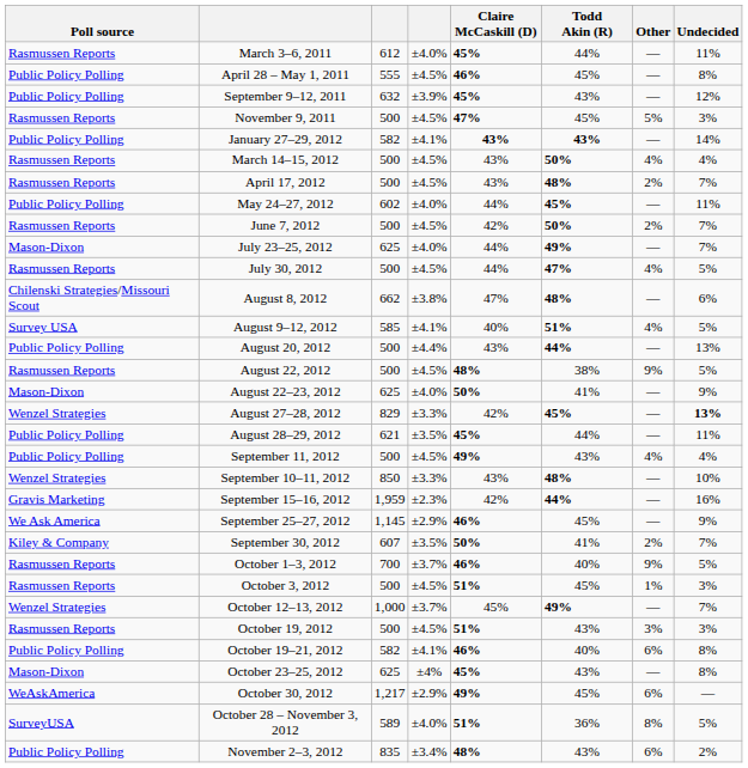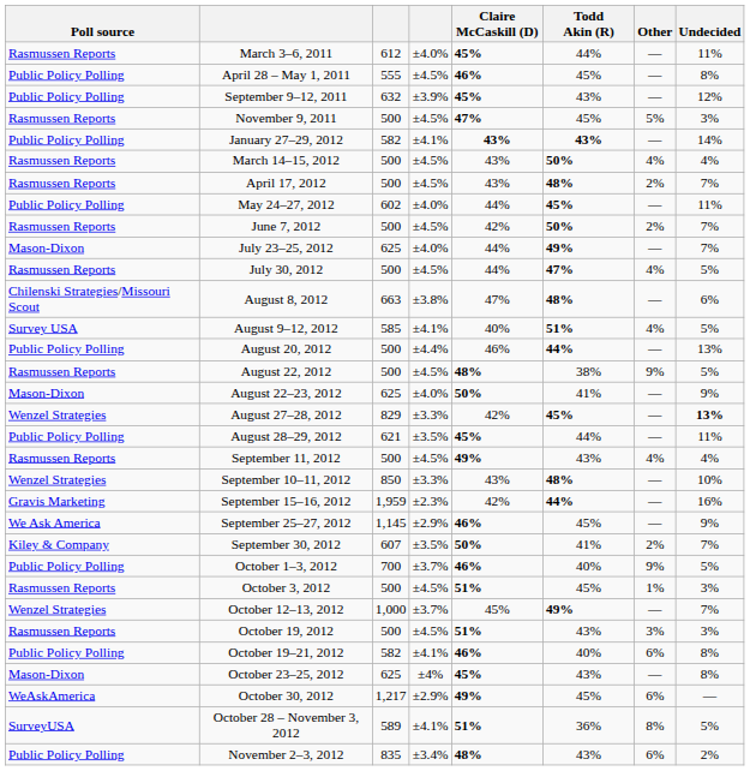August 8, 2012 | column 3: 662 -> 663
August 20, 2012 | Claire McCaskill (D): 43% -> 46%
September 11, 2012 | Poll source: Public Policy Polling -> Rasmussen Reports
October 1–3, 2012 | Poll source: Rasmussen Reports -> Public Policy Polling
October 28 – November 3, 2012 | column 4: ±4.0% -> ±4.1%
